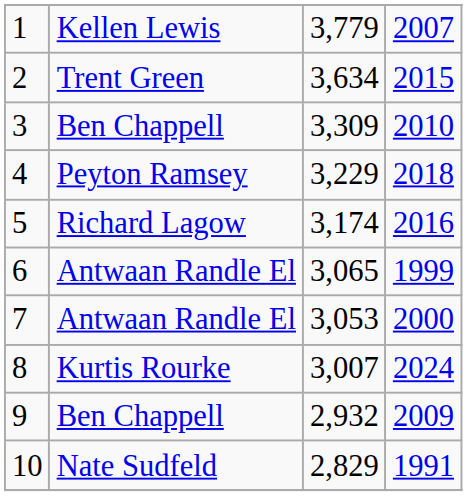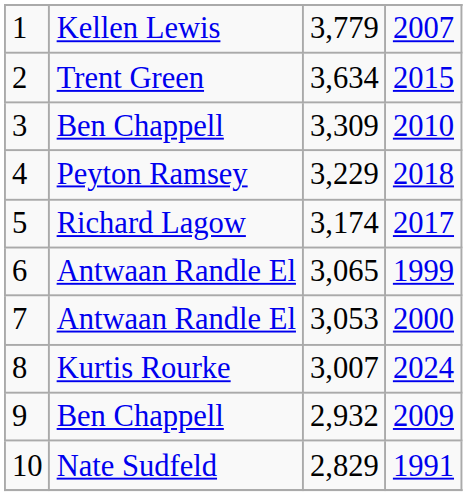5 | column 4: 2016 -> 2017
